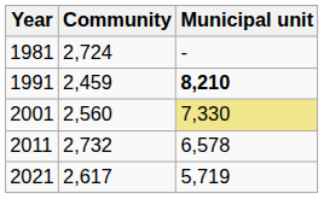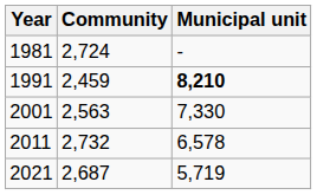2001 | Community: 2,560 -> 2,563
2001 | Municipal unit: khaki background -> no background
2021 | Community: 2,617 -> 2,687
